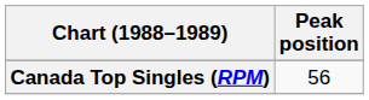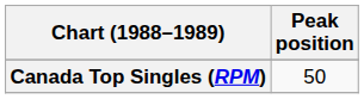Canada Top Singles (RPM) | Peak position: 56 -> 50
